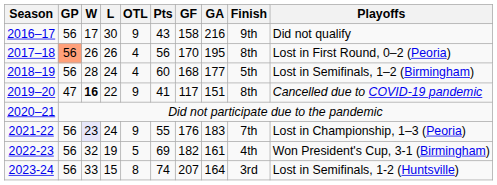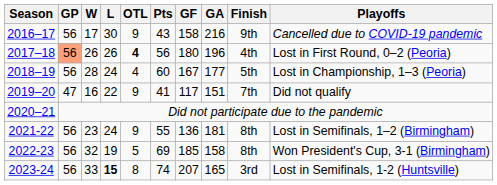2016–17 | Playoffs: Did not qualify -> Cancelled due to COVID-19 pandemic
2017–18 | OTL: normal -> bold
2017–18 | GF: 170 -> 180
2017–18 | GA: 195 -> 196
2017–18 | Finish: 8th -> 4th
2018–19 | GF: 168 -> 167
2018–19 | Playoffs: Lost in Semifinals, 1–2 (Birmingham) -> Lost in Championship, 1–3 (Peoria)
2019–20 | W: bold -> normal
2019–20 | Finish: 8th -> 7th
2019–20 | Playoffs: Cancelled due to COVID-19 pandemic -> Did not qualify
2021-22 | W: lavender background -> no background
2021-22 | GF: 176 -> 136
2021-22 | GA: 183 -> 181
2021-22 | Finish: 7th -> 8th
2021-22 | Playoffs: Lost in Championship, 1–3 (Peoria) -> Lost in Semifinals, 1–2 (Birmingham)
2022-23 | GF: 182 -> 185
2022-23 | GA: 161 -> 158
2022-23 | Finish: 4th -> 8th
2023-24 | L: normal -> bold
2023-24 | GA: 164 -> 165
